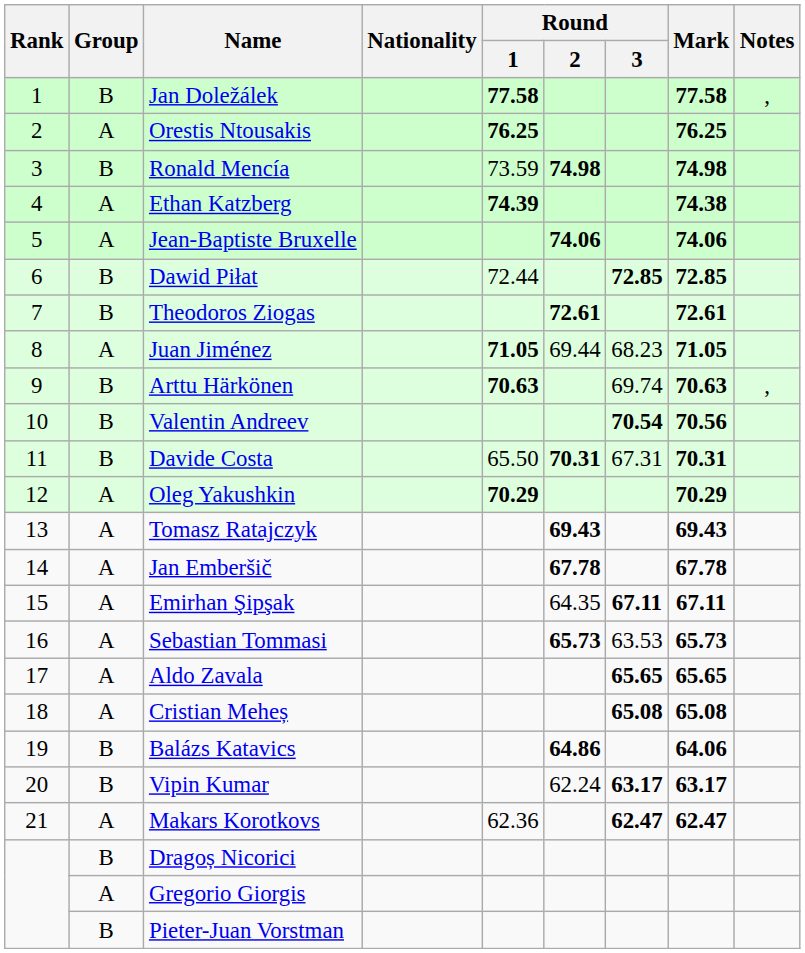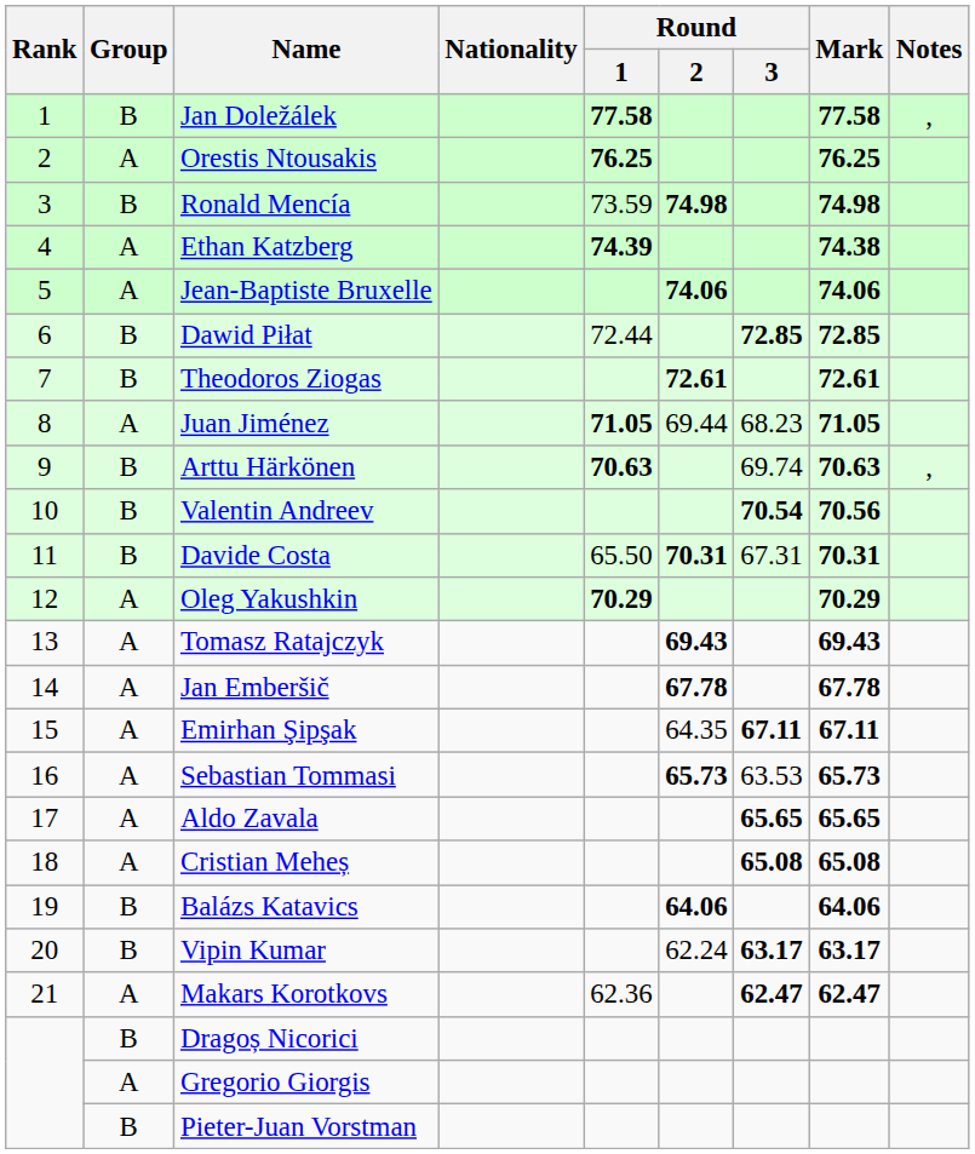Balázs Katavics | Round / 2: 64.86 -> 64.06
